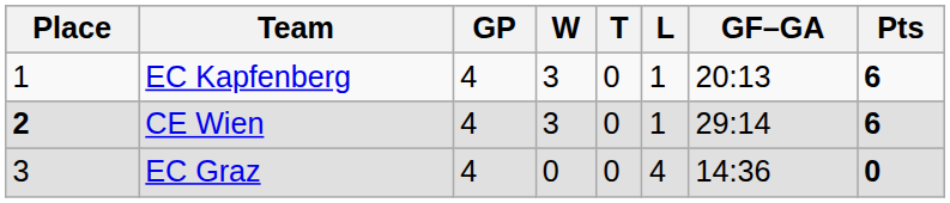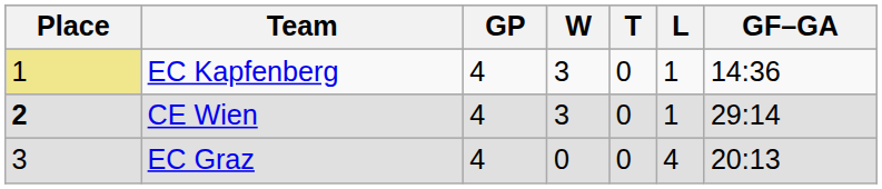- column: Pts | 6 | 6 | 0
EC Kapfenberg | Place: no background -> khaki background
EC Kapfenberg | GF–GA: 20:13 -> 14:36
EC Graz | GF–GA: 14:36 -> 20:13
